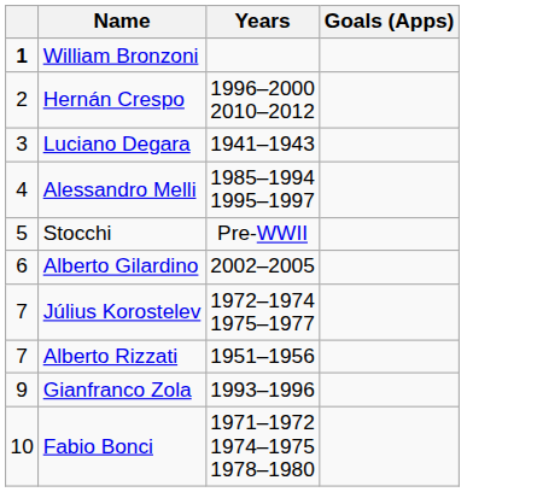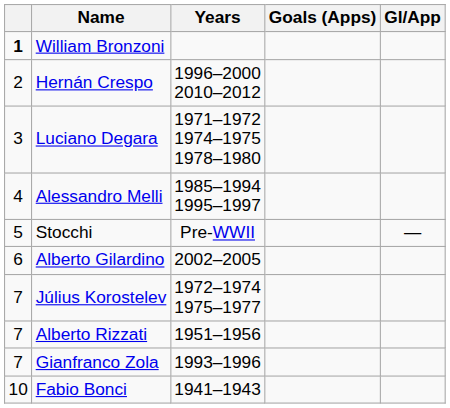+ column: Gl/App | —
Luciano Degara | Years: 1941–1943 -> 1971–1972 1974–1975 1978–1980
Gianfranco Zola | column 1: 9 -> 7
Fabio Bonci | Years: 1971–1972 1974–1975 1978–1980 -> 1941–1943
